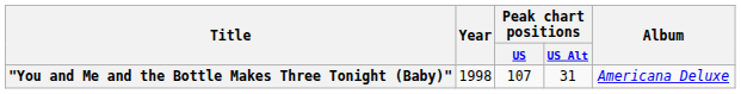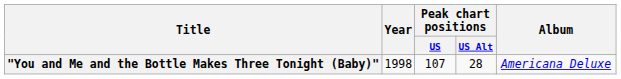"You and Me and the Bottle Makes Three Tonight (Baby)" | Peak chart positions / US Alt: 31 -> 28
